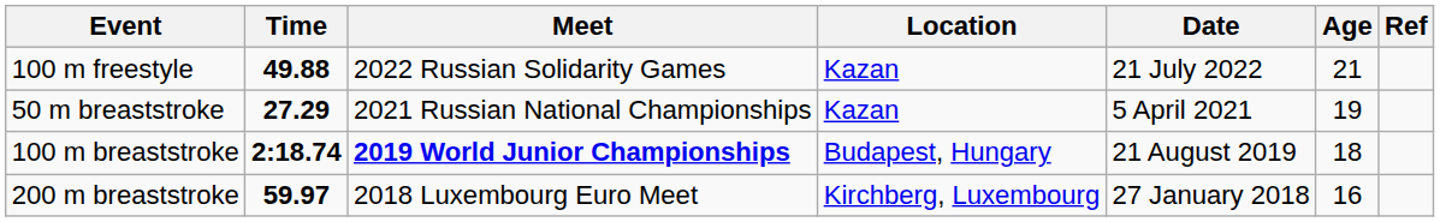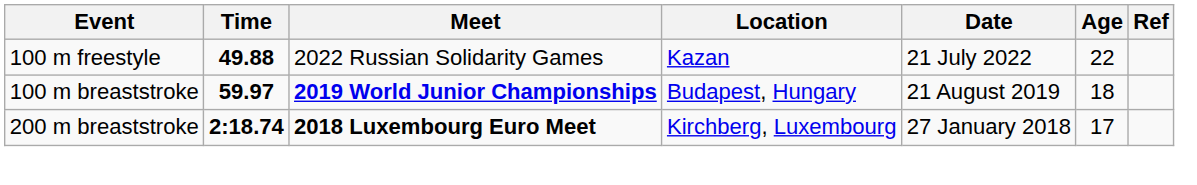100 m freestyle | Age: 21 -> 22
- row: 50 m breaststroke | 27.29 | 2021 Russian National Championships | Kazan | 5 April 2021 | 19
100 m breaststroke | Time: 2:18.74 -> 59.97
200 m breaststroke | Time: 59.97 -> 2:18.74
200 m breaststroke | Meet: normal -> bold
200 m breaststroke | Age: 16 -> 17
